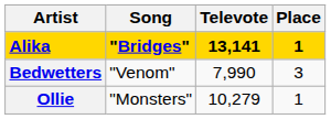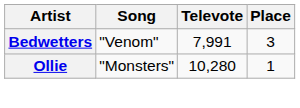- row: Alika | "Bridges" | 13,141 | 1
Bedwetters | Televote: 7,990 -> 7,991
Ollie | Televote: 10,279 -> 10,280
